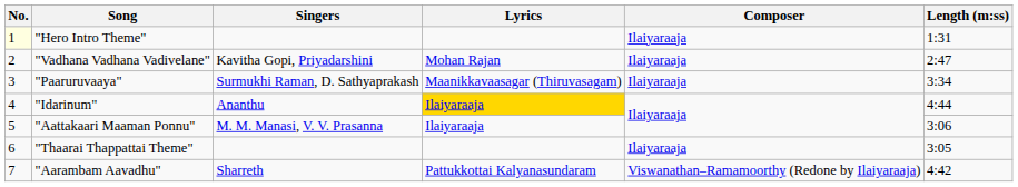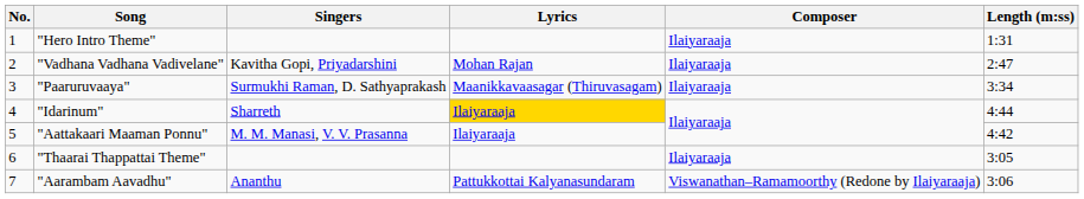"Hero Intro Theme" | No.: lightyellow background -> no background
"Idarinum" | Singers: Ananthu -> Sharreth
"Aattakaari Maaman Ponnu" | Length (m:ss): 3:06 -> 4:42
"Aarambam Aavadhu" | Singers: Sharreth -> Ananthu
"Aarambam Aavadhu" | Length (m:ss): 4:42 -> 3:06
